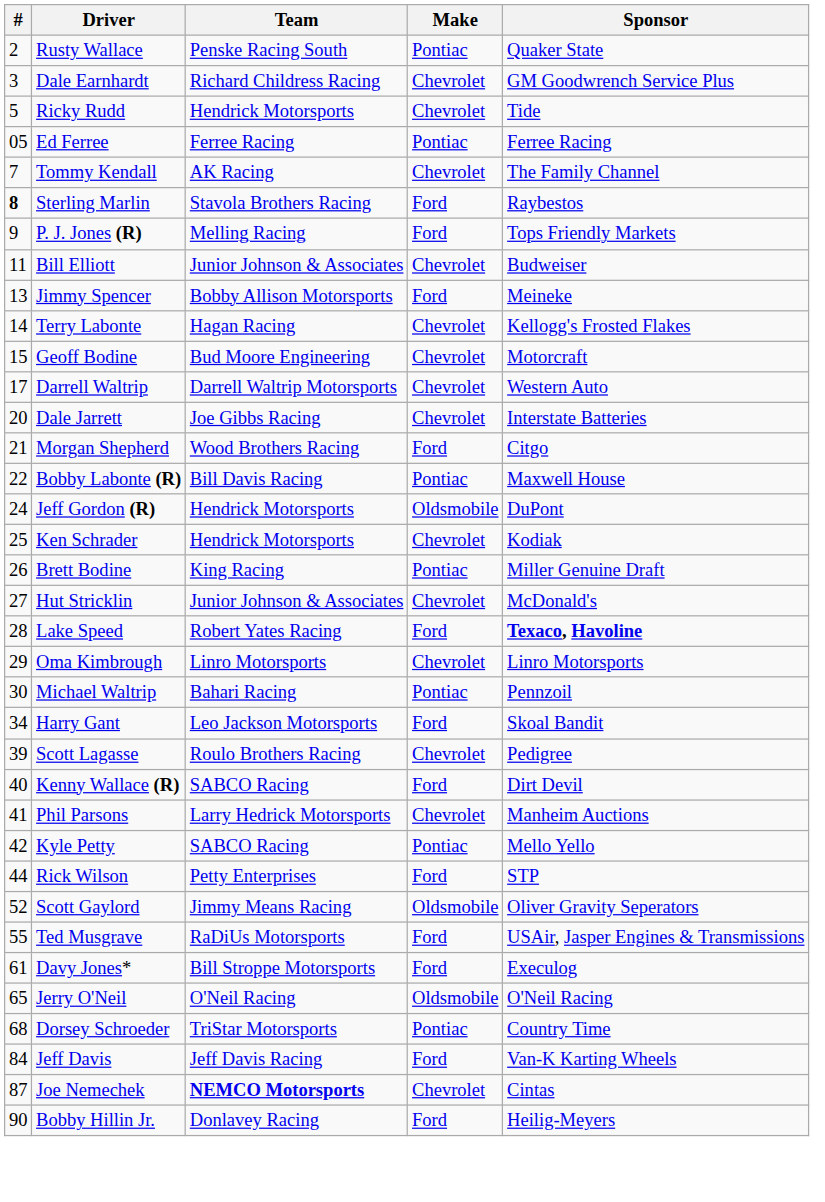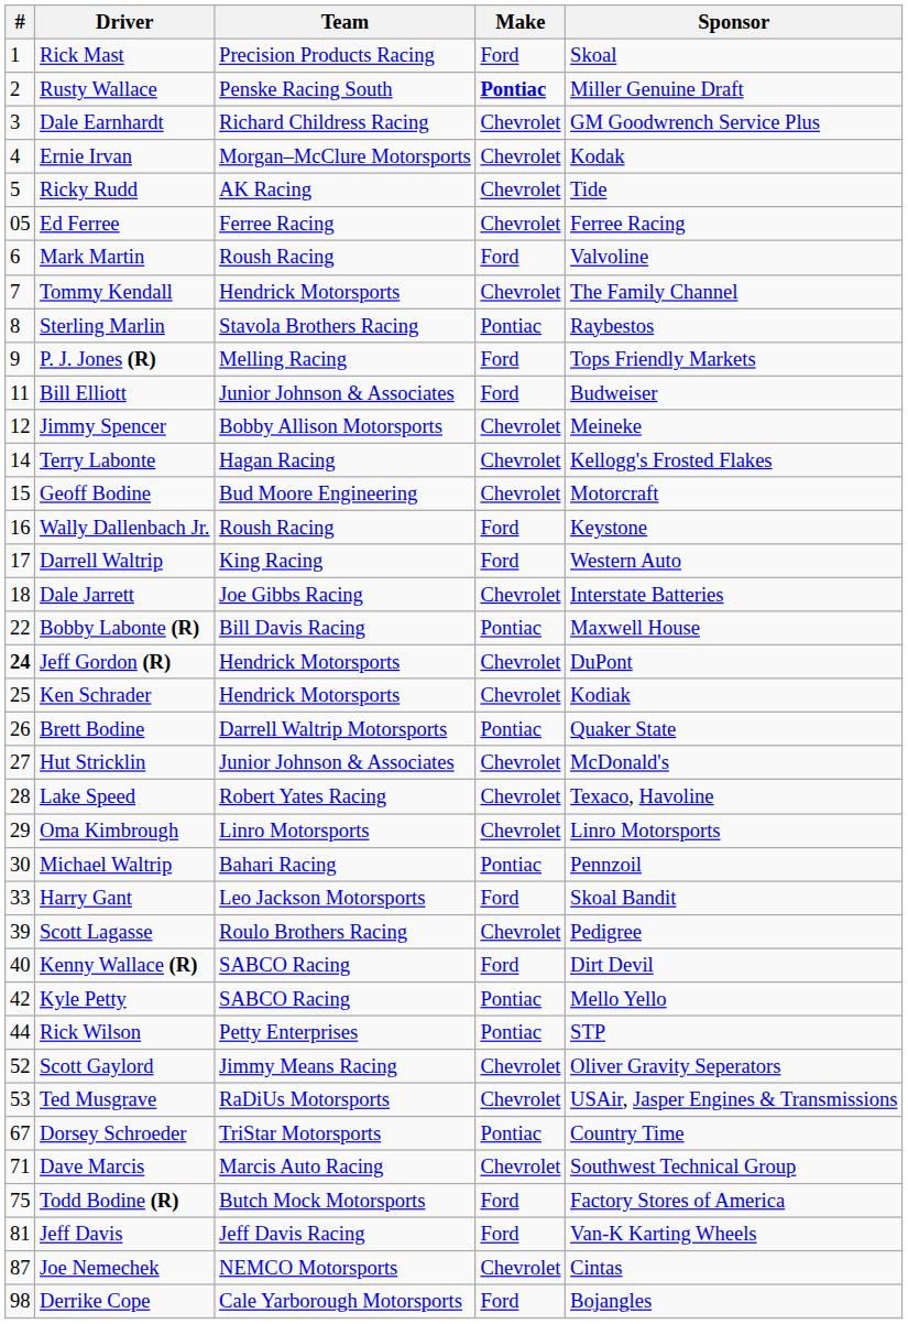+ row: 1 | Rick Mast | Precision Products Racing | Ford | Skoal
Rusty Wallace | Make: normal -> bold
Rusty Wallace | Sponsor: Quaker State -> Miller Genuine Draft
+ row: 4 | Ernie Irvan | Morgan–McClure Motorsports | Chevrolet | Kodak
Ricky Rudd | Team: Hendrick Motorsports -> AK Racing
Ed Ferree | Make: Pontiac -> Chevrolet
+ row: 6 | Mark Martin | Roush Racing | Ford | Valvoline
Tommy Kendall | Team: AK Racing -> Hendrick Motorsports
Sterling Marlin | #: bold -> normal
Sterling Marlin | Make: Ford -> Pontiac
Bill Elliott | Make: Chevrolet -> Ford
Jimmy Spencer | #: 13 -> 12
Jimmy Spencer | Make: Ford -> Chevrolet
+ row: 16 | Wally Dallenbach Jr. | Roush Racing | Ford | Keystone
Darrell Waltrip | Team: Darrell Waltrip Motorsports -> King Racing
Darrell Waltrip | Make: Chevrolet -> Ford
Dale Jarrett | #: 20 -> 18
- row: 21 | Morgan Shepherd | Wood Brothers Racing | Ford | Citgo
Jeff Gordon (R) | #: normal -> bold
Jeff Gordon (R) | Make: Oldsmobile -> Chevrolet
Brett Bodine | Team: King Racing -> Darrell Waltrip Motorsports
Brett Bodine | Sponsor: Miller Genuine Draft -> Quaker State
Lake Speed | Make: Ford -> Chevrolet
Lake Speed | Sponsor: bold -> normal
Harry Gant | #: 34 -> 33
- row: 41 | Phil Parsons | Larry Hedrick Motorsports | Chevrolet | Manheim Auctions
Rick Wilson | Make: Ford -> Pontiac
Scott Gaylord | Make: Oldsmobile -> Chevrolet
Ted Musgrave | #: 55 -> 53
Ted Musgrave | Make: Ford -> Chevrolet
- row: 61 | Davy Jones* | Bill Stroppe Motorsports | Ford | Execulog
- row: 65 | Jerry O'Neil | O'Neil Racing | Oldsmobile | O'Neil Racing
Dorsey Schroeder | #: 68 -> 67
+ row: 71 | Dave Marcis | Marcis Auto Racing | Chevrolet | Southwest Technical Group
+ row: 75 | Todd Bodine (R) | Butch Mock Motorsports | Ford | Factory Stores of America
Jeff Davis | #: 84 -> 81
Joe Nemechek | Team: bold -> normal
- row: 90 | Bobby Hillin Jr. | Donlavey Racing | Ford | Heilig-Meyers
+ row: 98 | Derrike Cope | Cale Yarborough Motorsports | Ford | Bojangles
